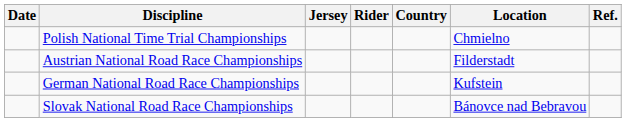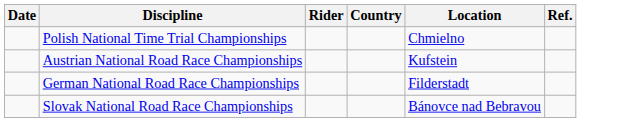- column: Jersey
Austrian National Road Race Championships | Location: Filderstadt -> Kufstein
German National Road Race Championships | Location: Kufstein -> Filderstadt
